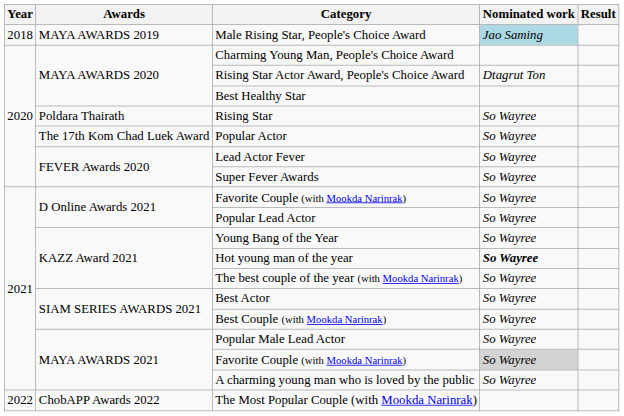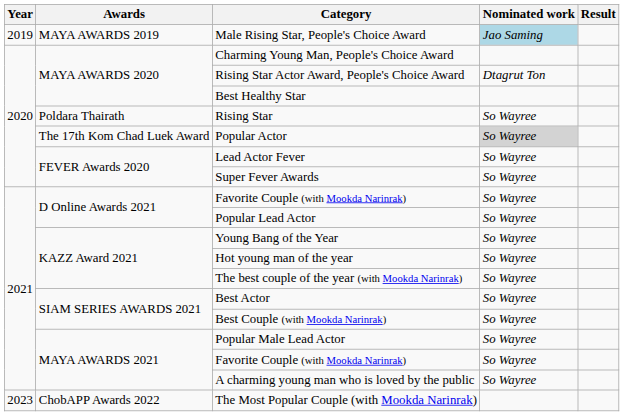Male Rising Star, People's Choice Award | Year: 2018 -> 2019
Popular Actor | Nominated work: no background -> lightgrey background
Hot young man of the year | Nominated work: bold -> normal
MAYA AWARDS 2021 / Favorite Couple (with Mookda Narinrak) | Nominated work: lightgrey background -> no background
The Most Popular Couple (with Mookda Narinrak) | Year: 2022 -> 2023
